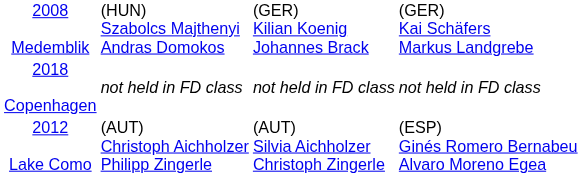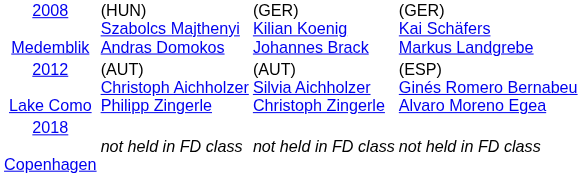rows swapped: 2012 Lake Como <-> 2018 Copenhagen
